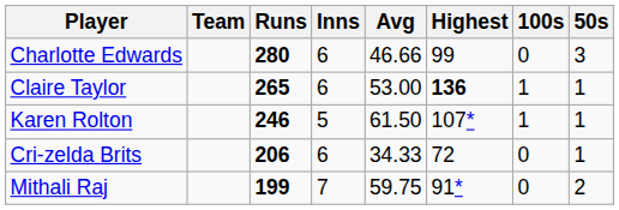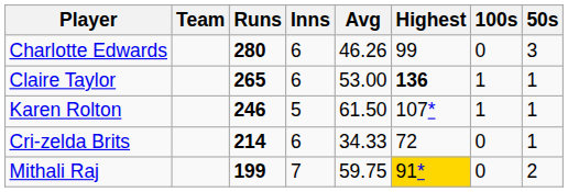Charlotte Edwards | Avg: 46.66 -> 46.26
Cri-zelda Brits | Runs: 206 -> 214
Mithali Raj | Highest: no background -> gold background
